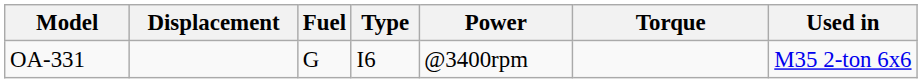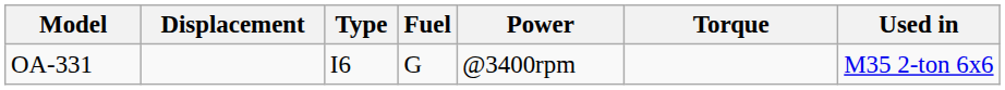columns swapped: Fuel <-> Type
